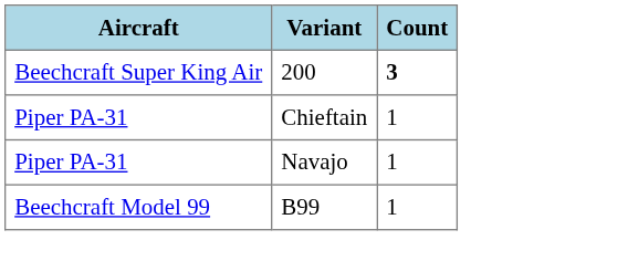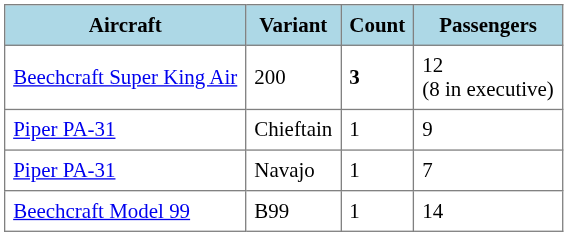+ column: Passengers | 12 (8 in executive) | 9 | 7 | 14
